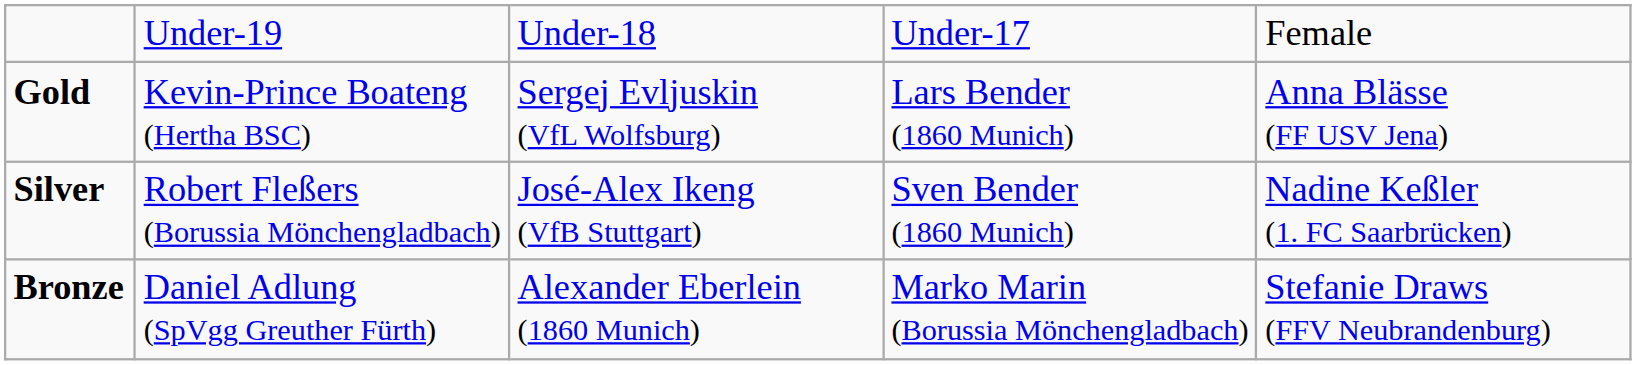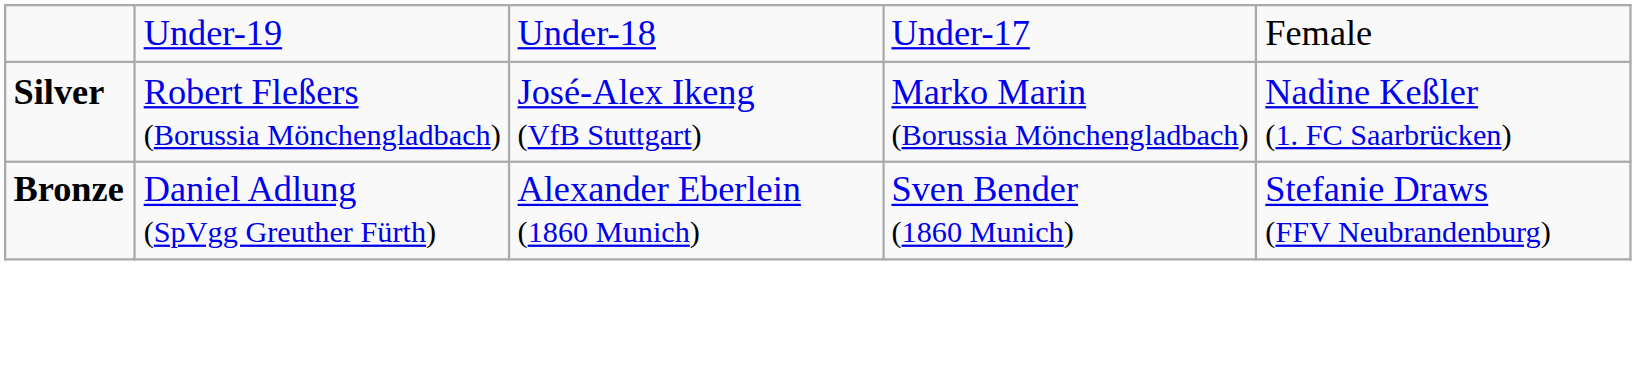- row: Gold | Kevin-Prince Boateng (Hertha BSC) | Sergej Evljuskin (VfL Wolfsburg) | Lars Bender (1860 Munich) | Anna Blässe (FF USV Jena)
Silver | column 4: Sven Bender (1860 Munich) -> Marko Marin (Borussia Mönchengladbach)
Bronze | column 4: Marko Marin (Borussia Mönchengladbach) -> Sven Bender (1860 Munich)
